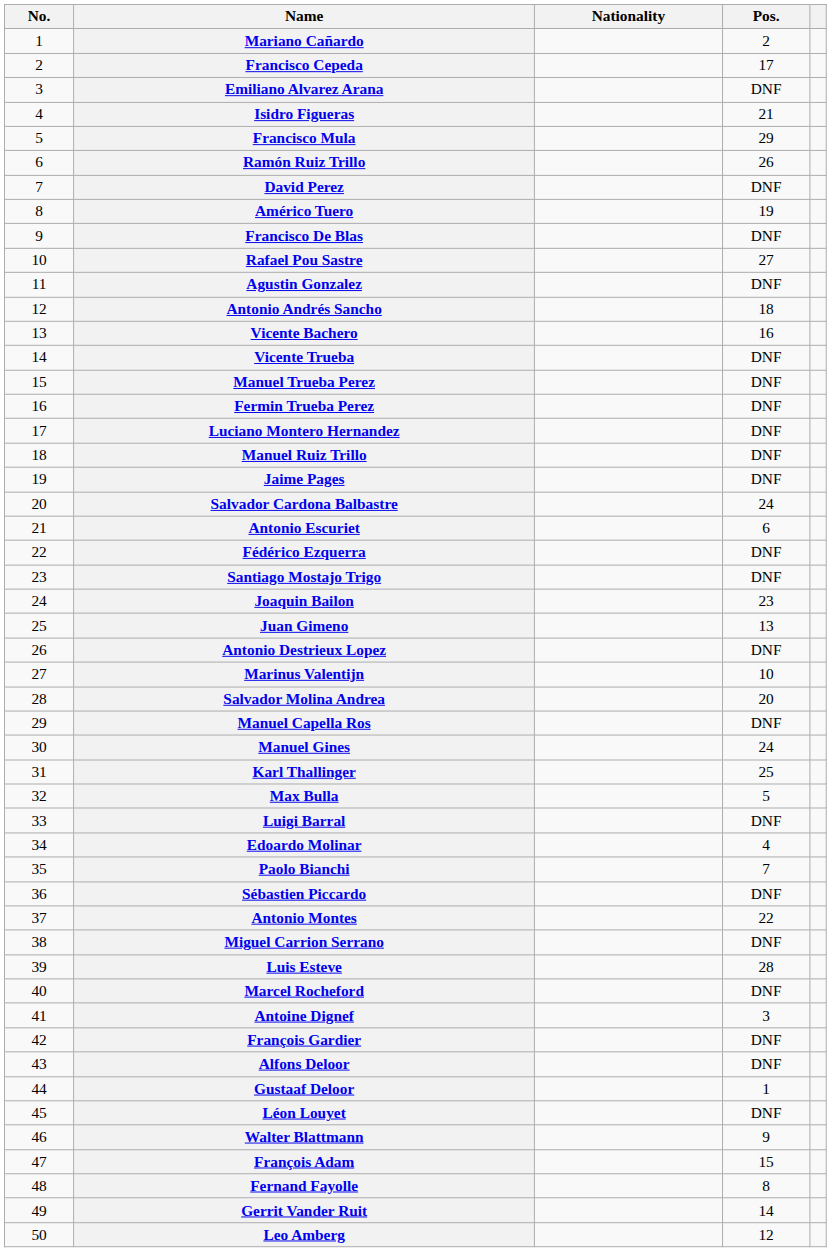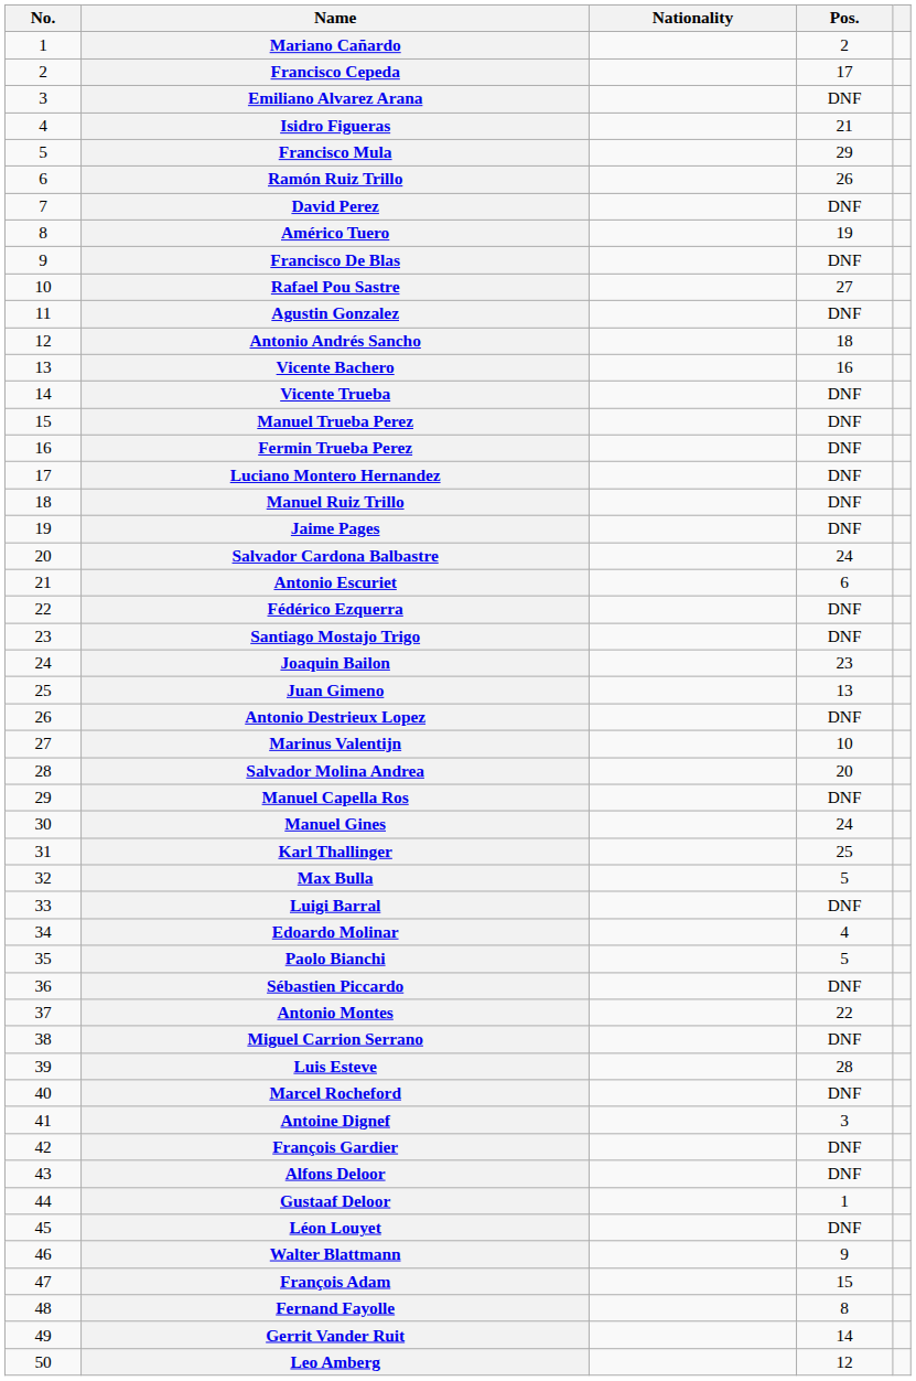Paolo Bianchi | Pos.: 7 -> 5
